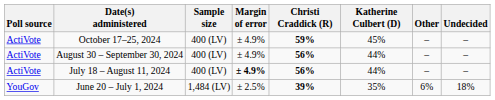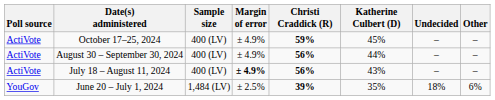columns swapped: Other <-> Undecided
July 18 – August 11, 2024 | Katherine Culbert (D): 44% -> 43%
